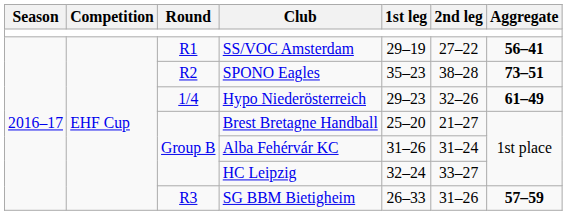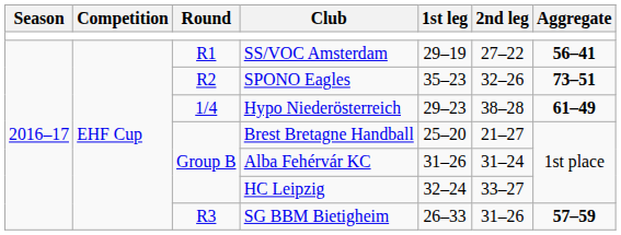SPONO Eagles | 2nd leg: 38–28 -> 32–26
Hypo Niederösterreich | 2nd leg: 32–26 -> 38–28
